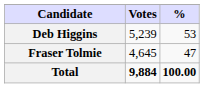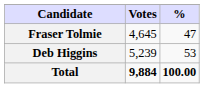rows swapped: Deb Higgins <-> Fraser Tolmie
